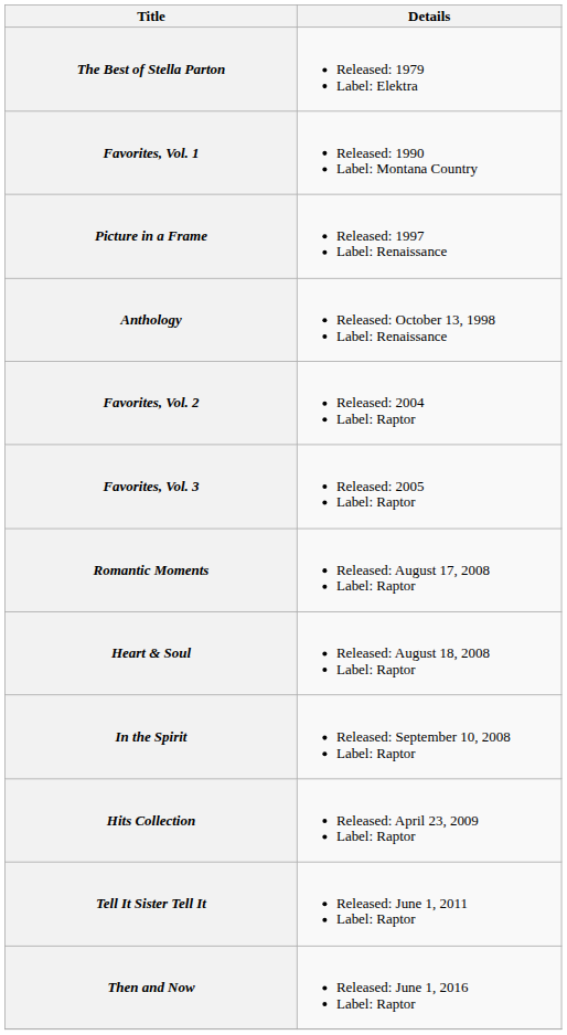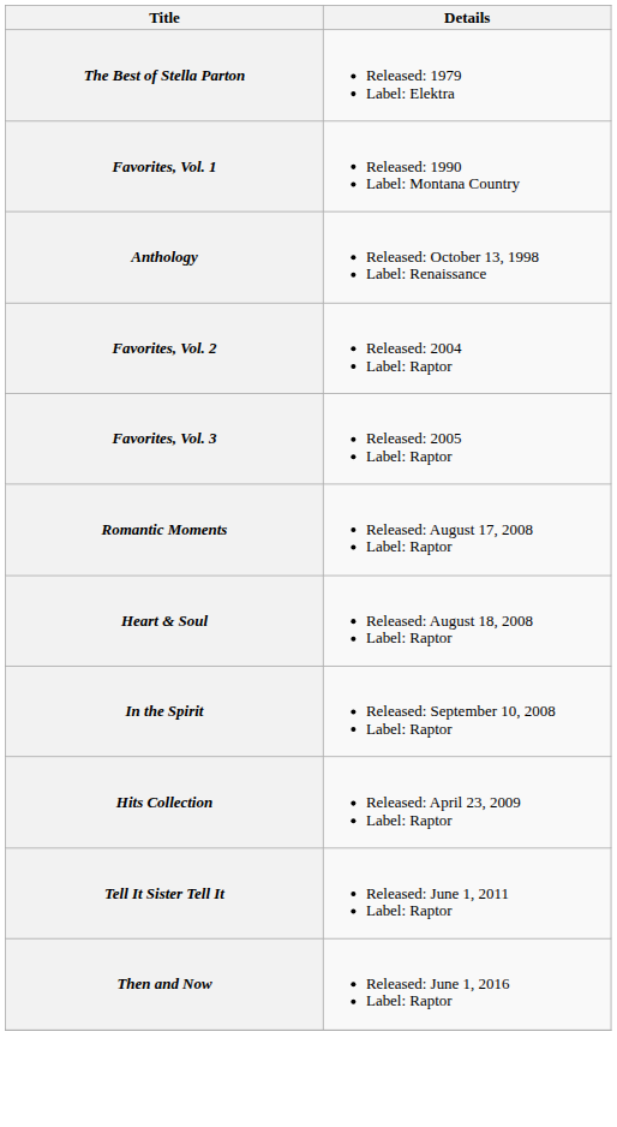- row: Picture in a Frame | Released: 1997 Label: Renaissance
